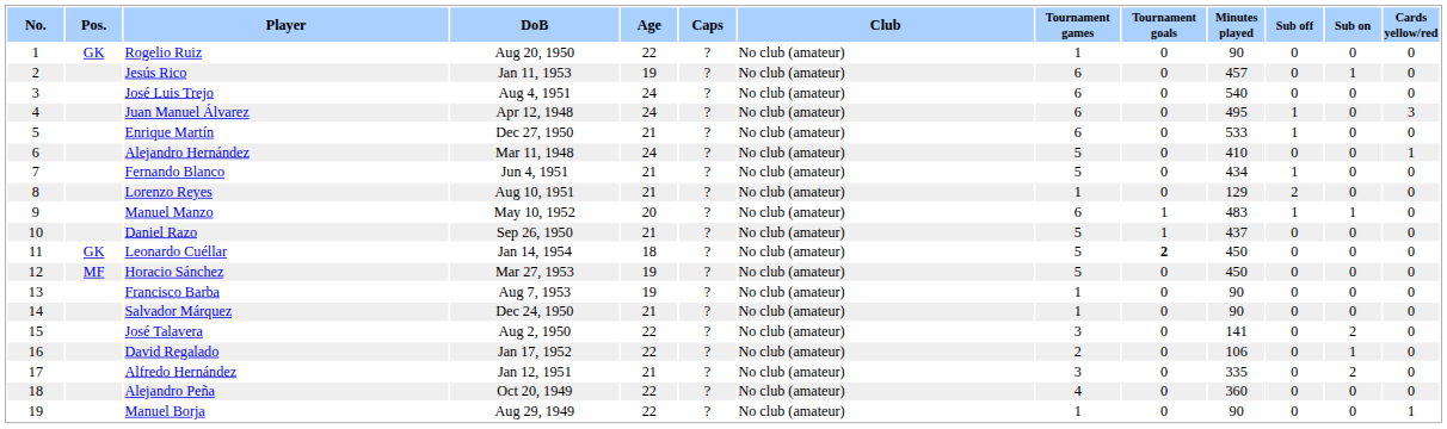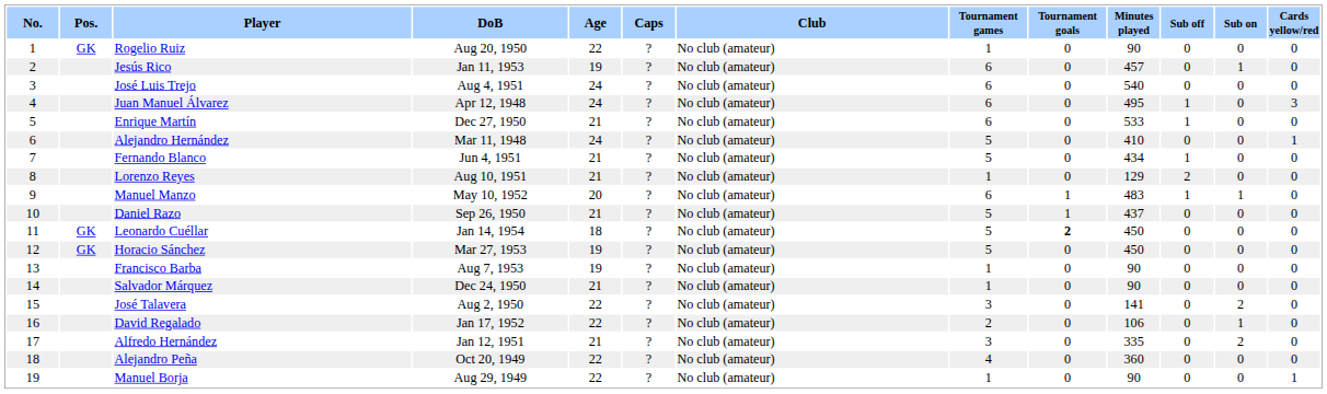Horacio Sánchez | Pos.: MF -> GK
